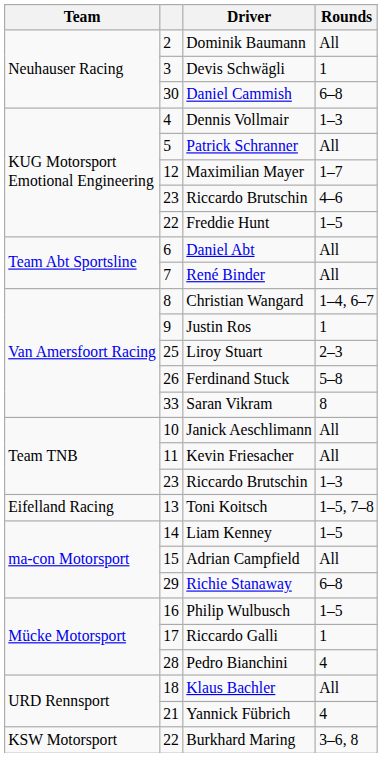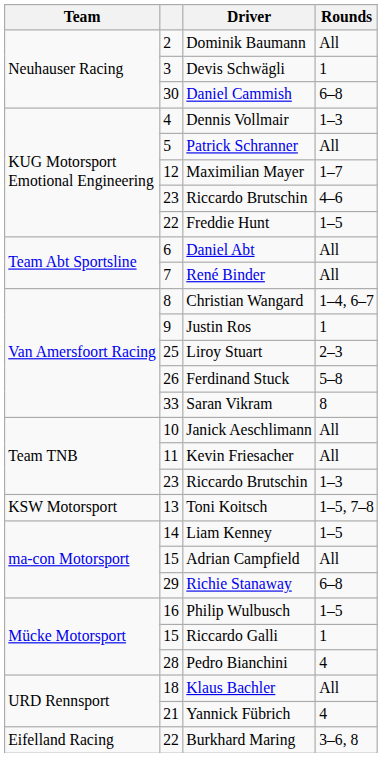Toni Koitsch | Team: Eifelland Racing -> KSW Motorsport
Riccardo Galli | column 2: 17 -> 15
Burkhard Maring | Team: KSW Motorsport -> Eifelland Racing
